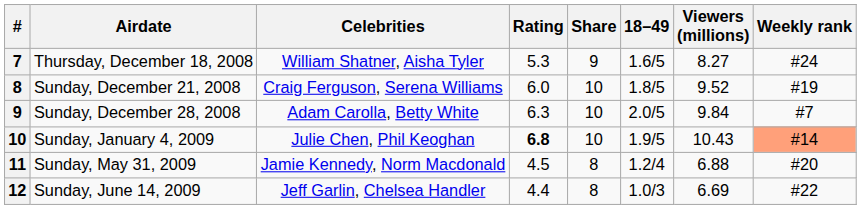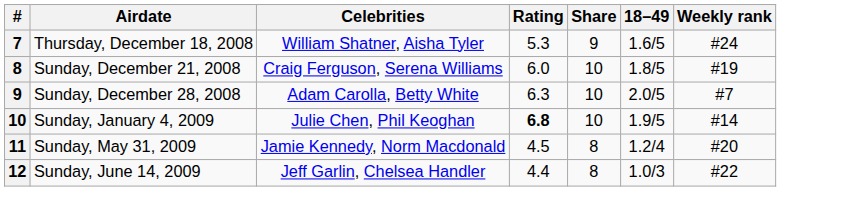- column: Viewers (millions) | 8.27 | 9.52 | 9.84 | 10.43 | 6.88 | 6.69
Sunday, January 4, 2009 | Weekly rank: lightsalmon background -> no background
